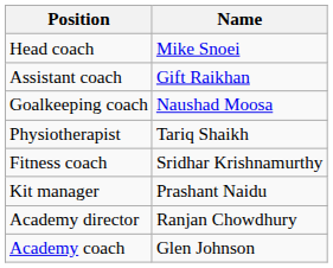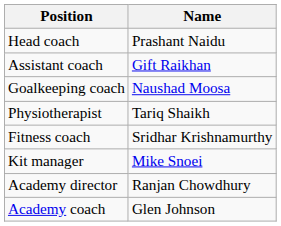Head coach | Name: Mike Snoei -> Prashant Naidu
Kit manager | Name: Prashant Naidu -> Mike Snoei
